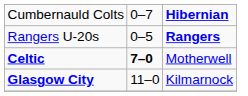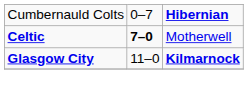- row: Rangers U-20s | 0–5 | Rangers
Glasgow City | column 3: normal -> bold
